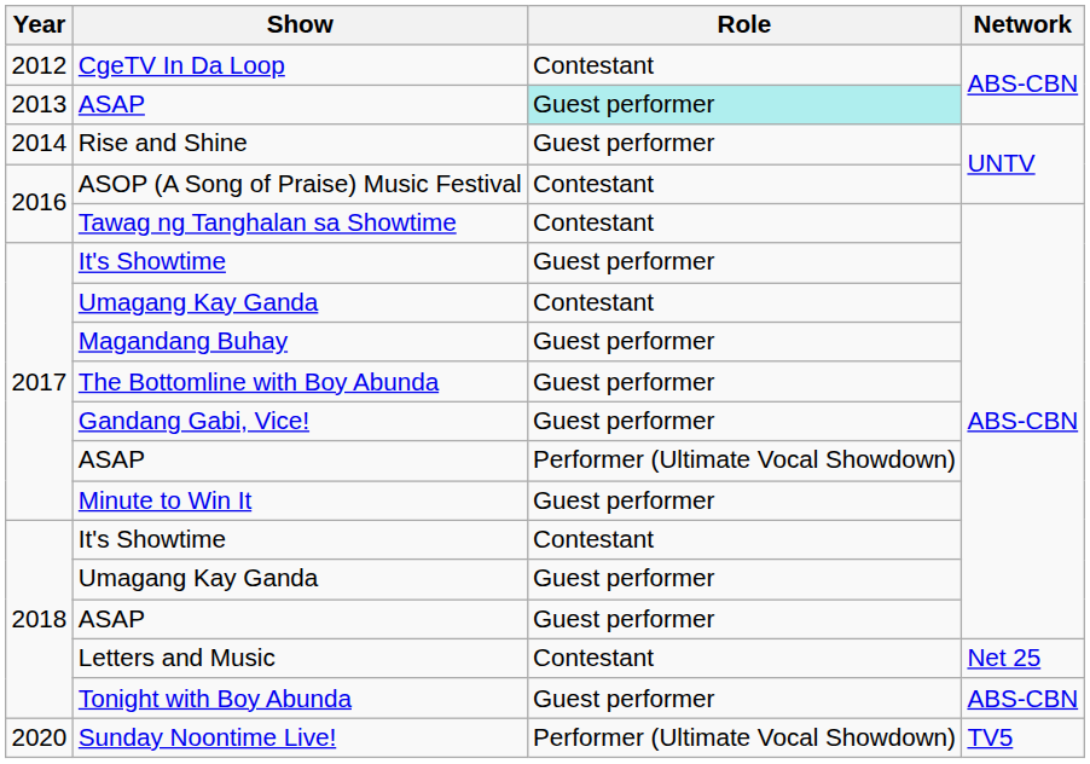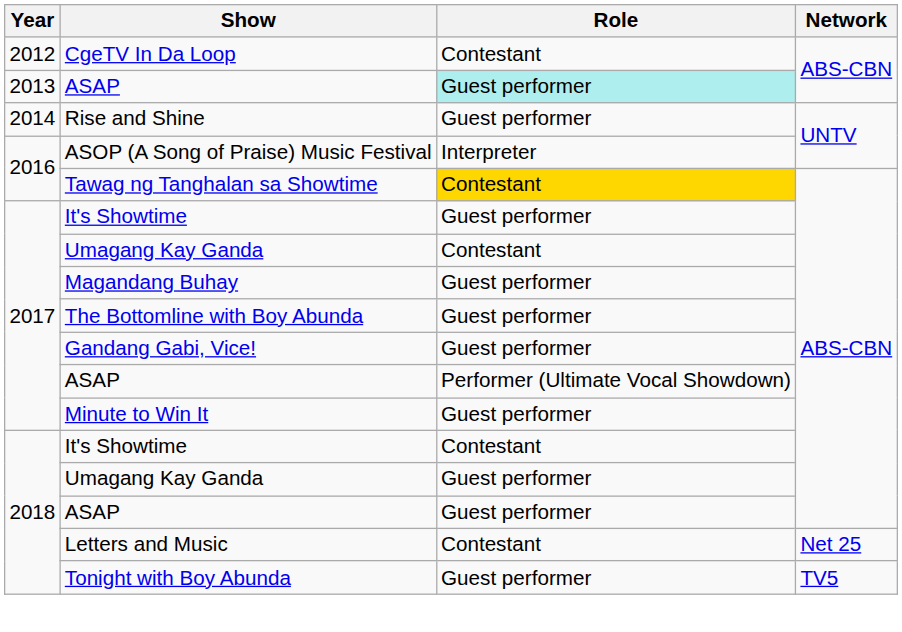ASOP (A Song of Praise) Music Festival | Role: Contestant -> Interpreter
Tawag ng Tanghalan sa Showtime | Role: no background -> gold background
Tonight with Boy Abunda | Network: ABS-CBN -> TV5
- row: 2020 | Sunday Noontime Live! | Performer (Ultimate Vocal Showdown) | TV5
